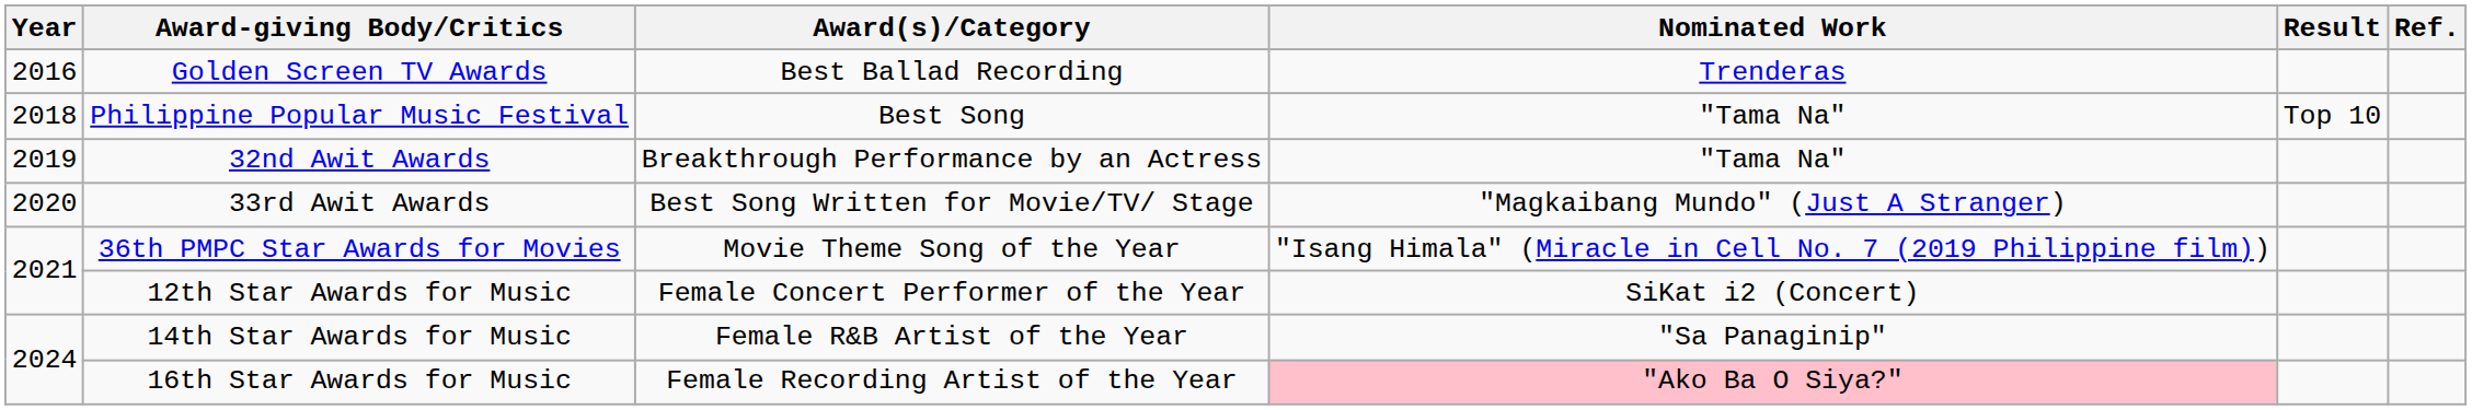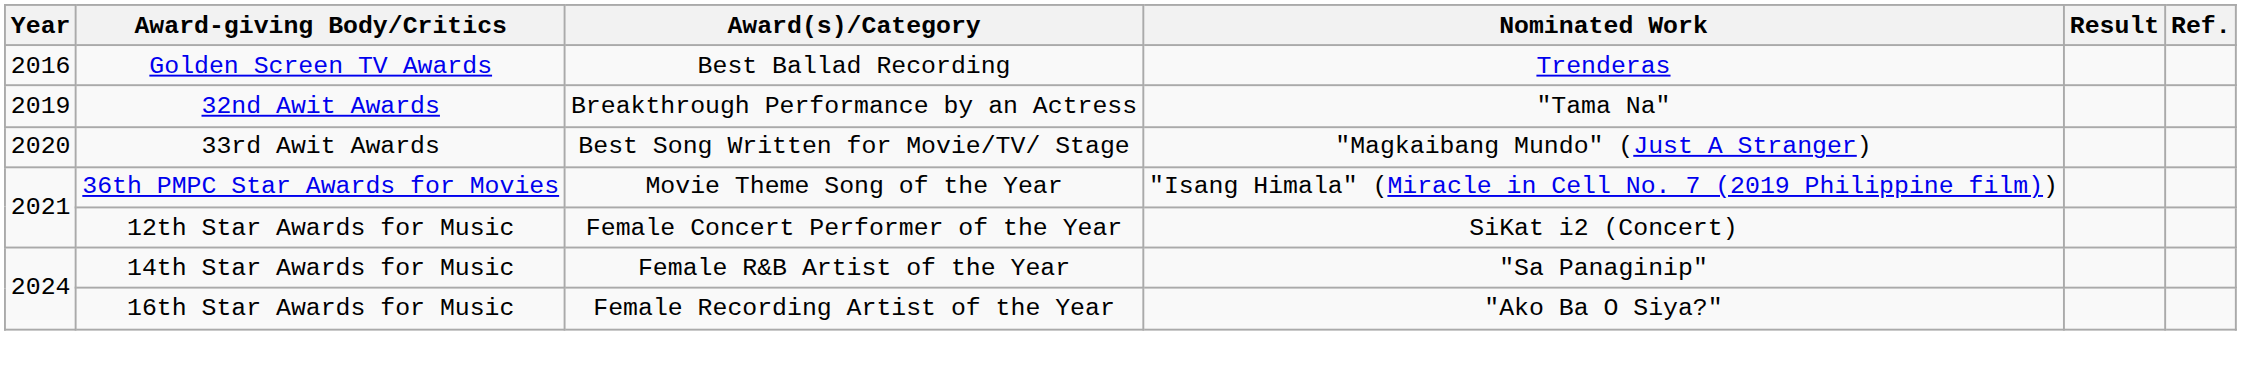- row: 2018 | Philippine Popular Music Festival | Best Song | "Tama Na" | Top 10
16th Star Awards for Music | Nominated Work: pink background -> no background
